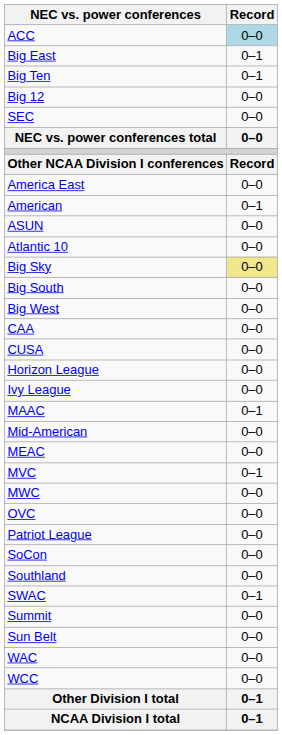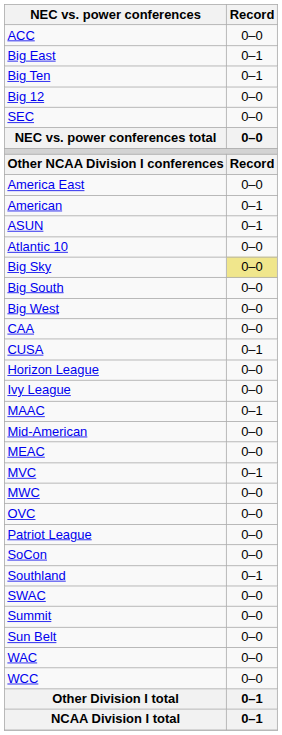ACC | Record: lightblue background -> no background
ASUN | Record: 0–0 -> 0–1
CUSA | Record: 0–0 -> 0–1
Southland | Record: 0–0 -> 0–1
SWAC | Record: 0–1 -> 0–0
